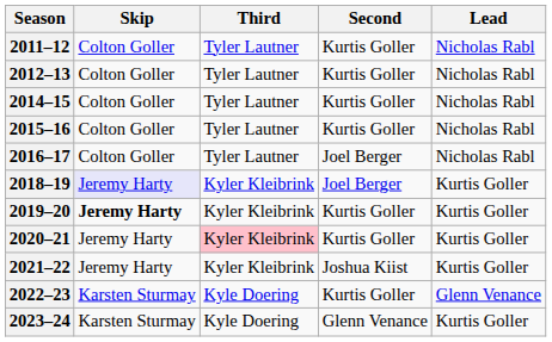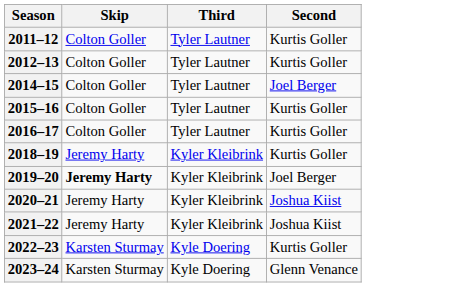- column: Lead | Nicholas Rabl | Nicholas Rabl | Nicholas Rabl | Nicholas Rabl | Nicholas Rabl | Kurtis Goller | Kurtis Goller | Kurtis Goller | Kurtis Goller | Glenn Venance | Kurtis Goller
2014–15 | Second: Kurtis Goller -> Joel Berger
2016–17 | Second: Joel Berger -> Kurtis Goller
2018–19 | Skip: lavender background -> no background
2018–19 | Second: Joel Berger -> Kurtis Goller
2019–20 | Second: Kurtis Goller -> Joel Berger
2020–21 | Third: pink background -> no background
2020–21 | Second: Kurtis Goller -> Joshua Kiist
